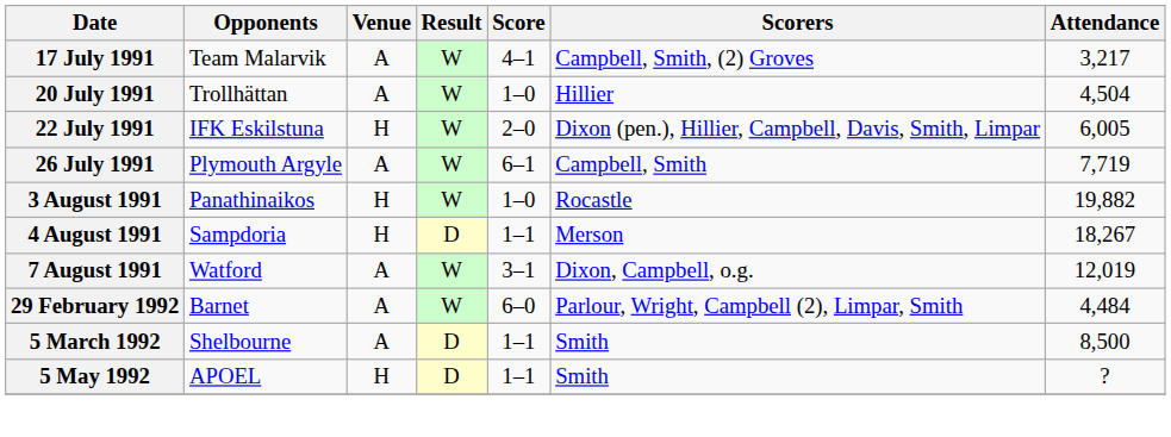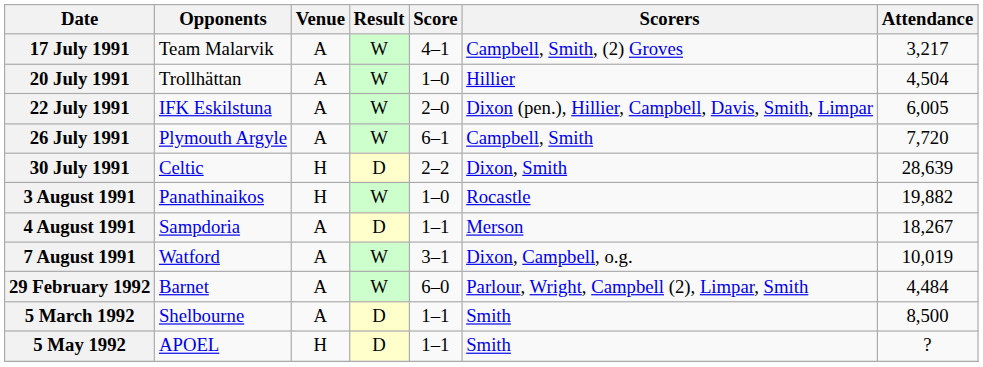22 July 1991 | Venue: H -> A
26 July 1991 | Attendance: 7,719 -> 7,720
+ row: 30 July 1991 | Celtic | H | D | 2–2 | Dixon, Smith | 28,639
4 August 1991 | Venue: H -> A
7 August 1991 | Attendance: 12,019 -> 10,019
